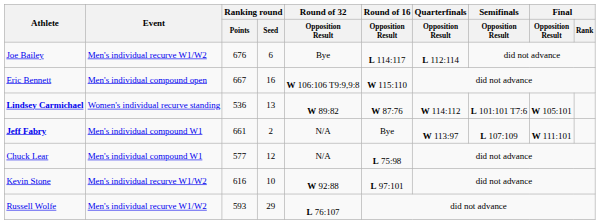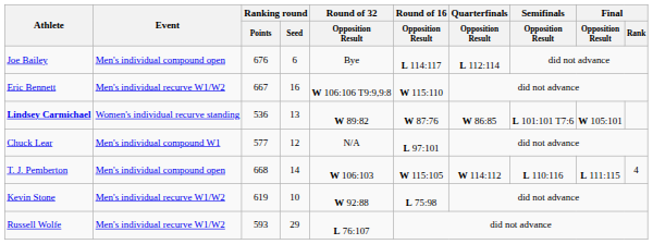Joe Bailey | Event: Men's individual recurve W1/W2 -> Men's individual compound open
Eric Bennett | Event: Men's individual compound open -> Men's individual recurve W1/W2
Lindsey Carmichael | Quarterfinals / Opposition Result: W 114:112 -> W 86:85
- row: Jeff Fabry | Men's individual compound W1 | 661 | 2 | N/A | Bye | W 113:97 | L 107:109 | W 111:101
Chuck Lear | Round of 16 / Opposition Result: L 75:98 -> L 97:101
+ row: T. J. Pemberton | Men's individual compound open | 668 | 14 | W 106:103 | W 115:105 | W 114:112 | L 110:116 | L 111:115 | 4
Kevin Stone | Ranking round / Points: 616 -> 619
Kevin Stone | Round of 16 / Opposition Result: L 97:101 -> L 75:98
